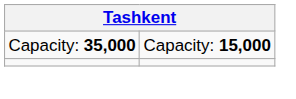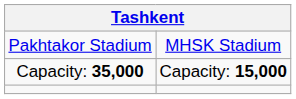+ row: Pakhtakor Stadium | MHSK Stadium
